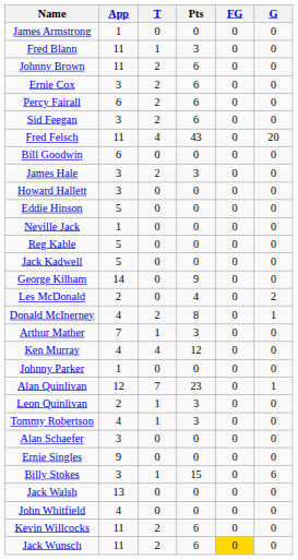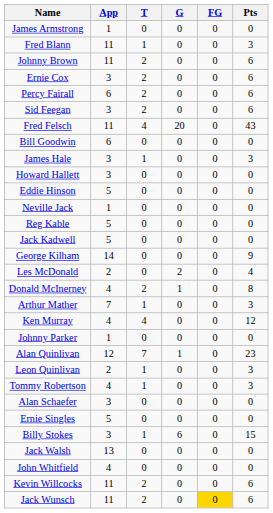columns swapped: G <-> Pts
James Hale | T: 2 -> 1
Ernie Singles | App: 9 -> 5
